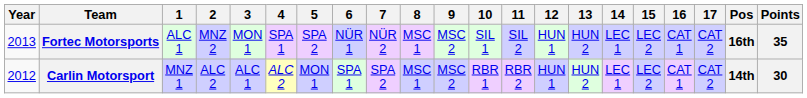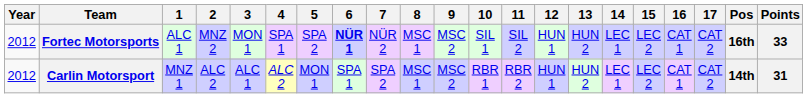Fortec Motorsports | Year: 2013 -> 2012
Fortec Motorsports | 6: normal -> bold
Fortec Motorsports | Points: 35 -> 33
Carlin Motorsport | Points: 30 -> 31
